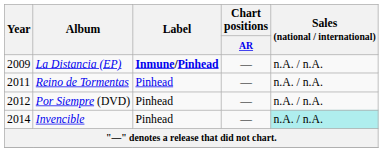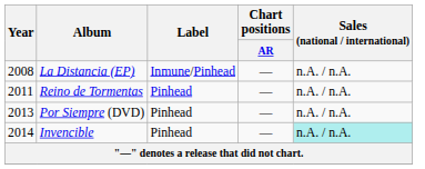La Distancia (EP) | Year: 2009 -> 2008
La Distancia (EP) | Label: bold -> normal
Por Siempre (DVD) | Year: 2012 -> 2013
